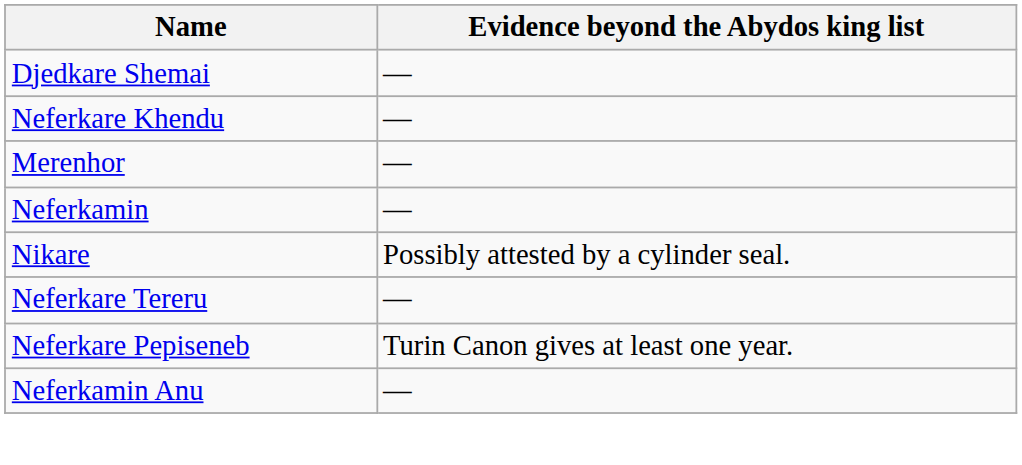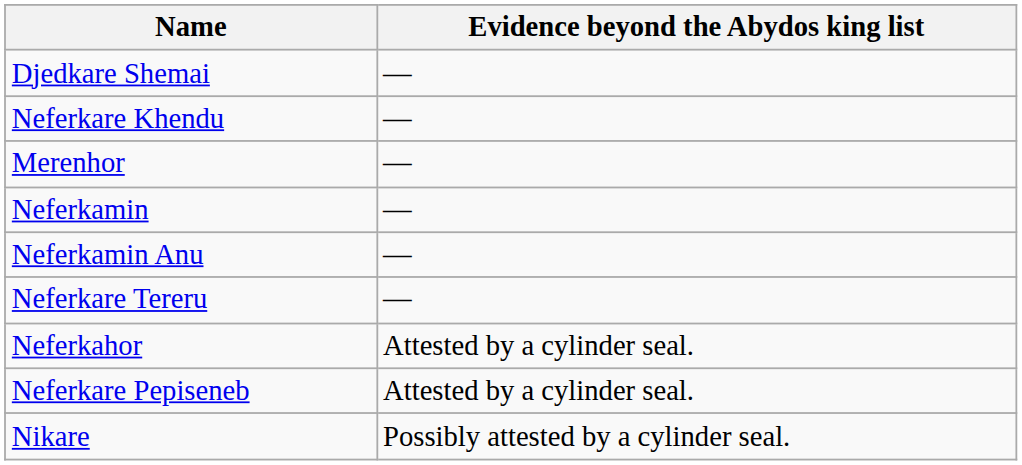rows swapped: Nikare <-> Neferkamin Anu
+ row: Neferkahor | Attested by a cylinder seal.
Neferkare Pepiseneb | Evidence beyond the Abydos king list: Turin Canon gives at least one year. -> Attested by a cylinder seal.
